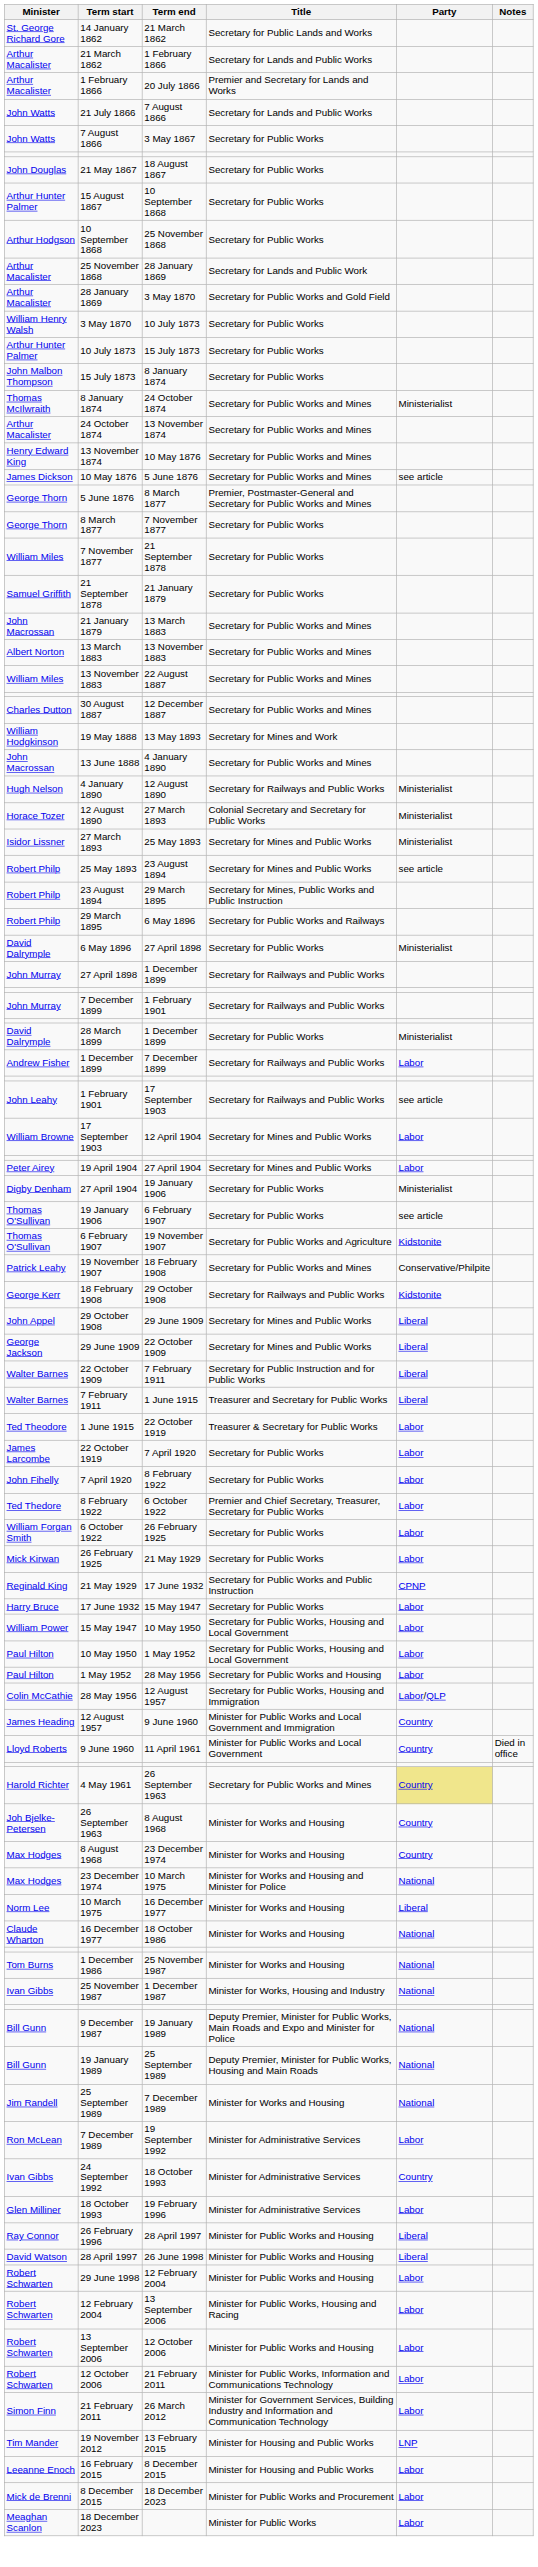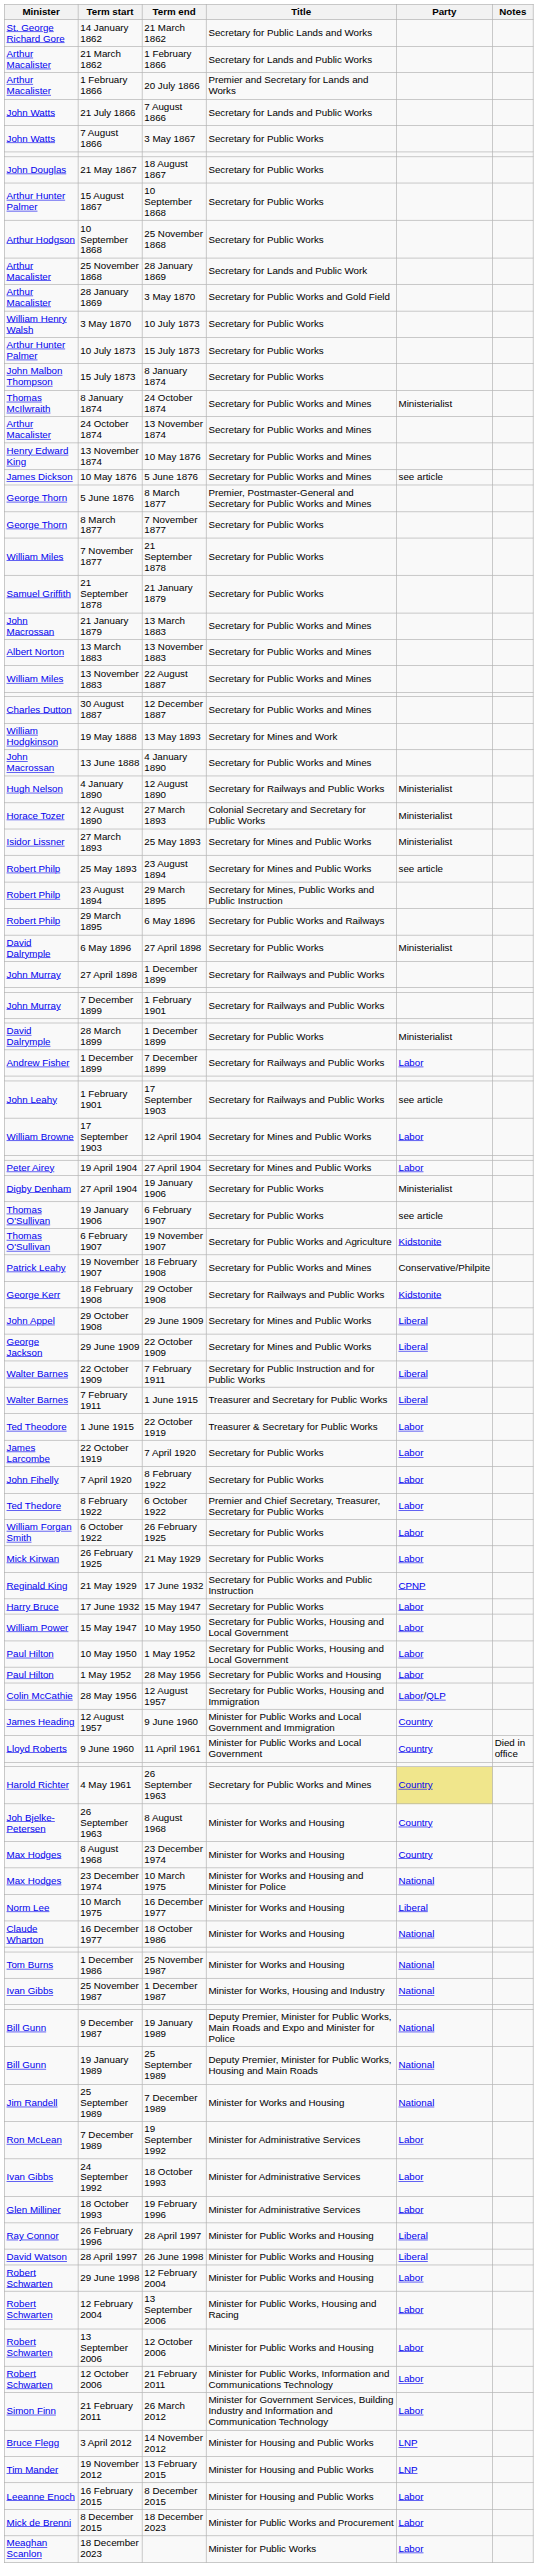24 September 1992 | Party: Country -> Labor
+ row: Bruce Flegg | 3 April 2012 | 14 November 2012 | Minister for Housing and Public Works | LNP
